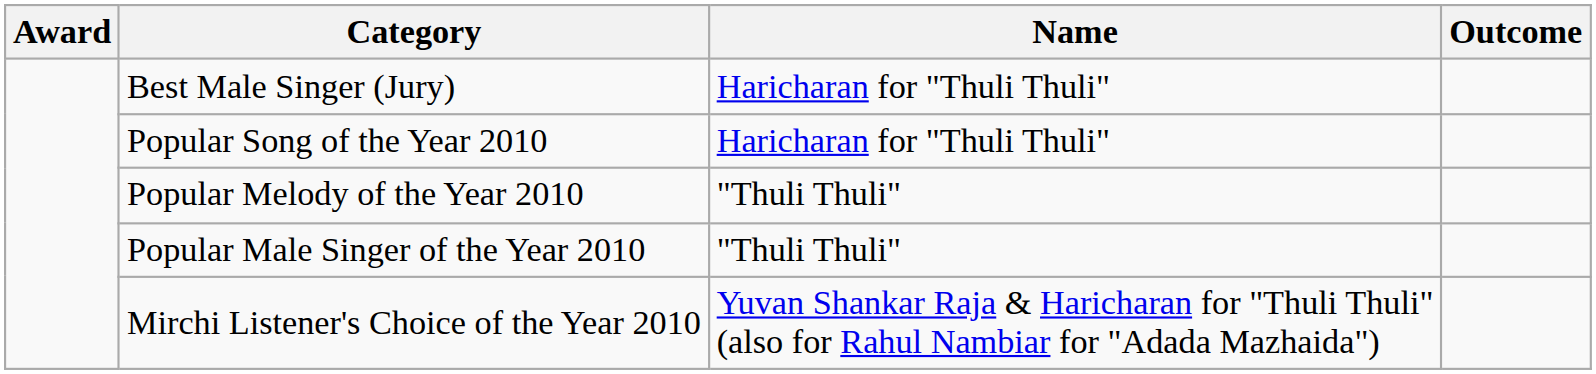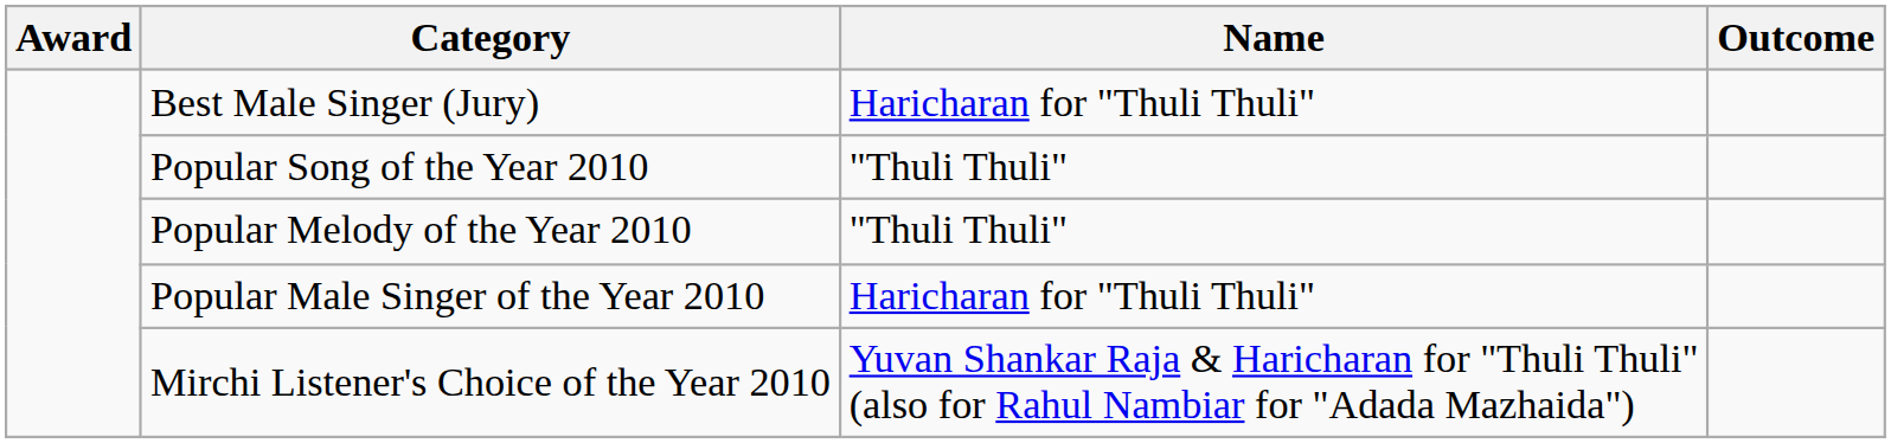Popular Song of the Year 2010 | Name: Haricharan for "Thuli Thuli" -> "Thuli Thuli"
Popular Male Singer of the Year 2010 | Name: "Thuli Thuli" -> Haricharan for "Thuli Thuli"
